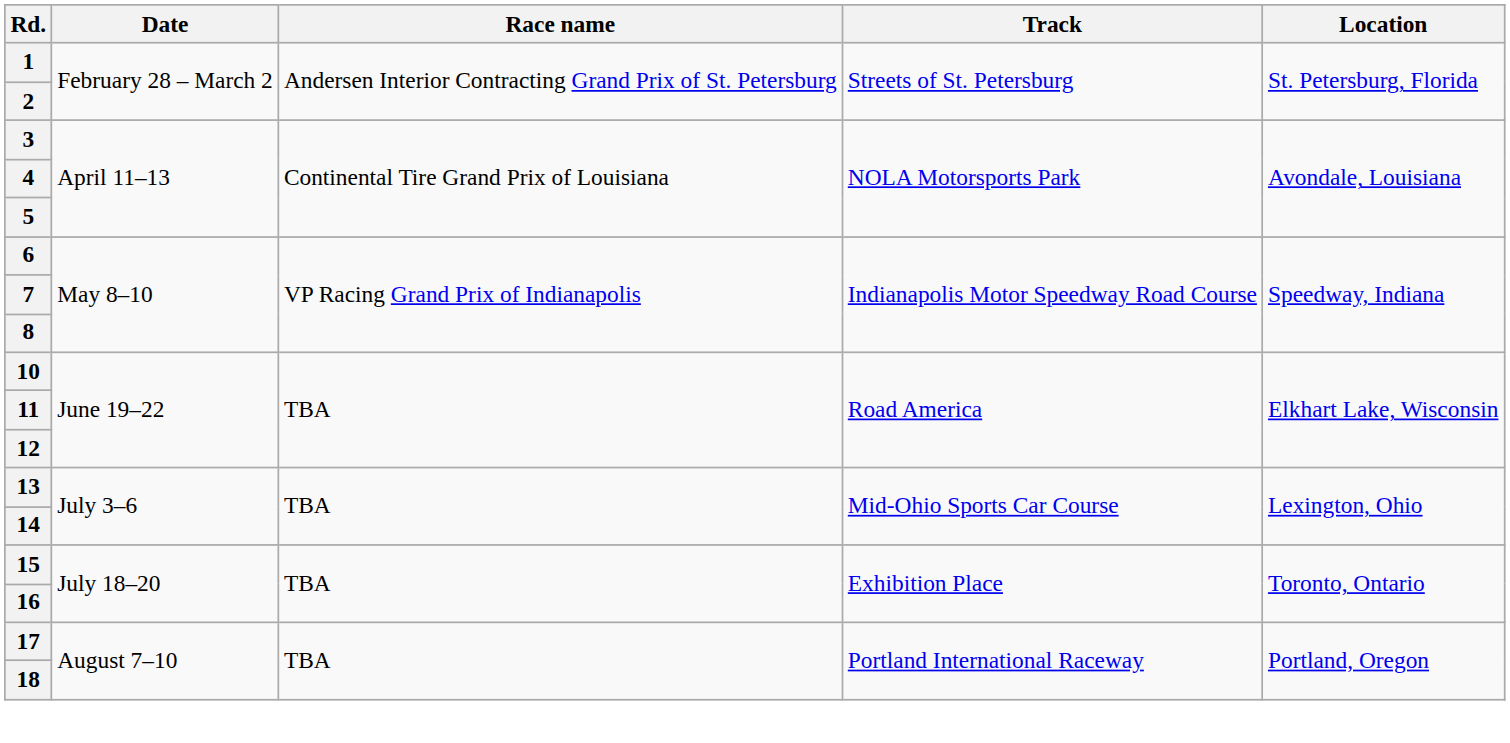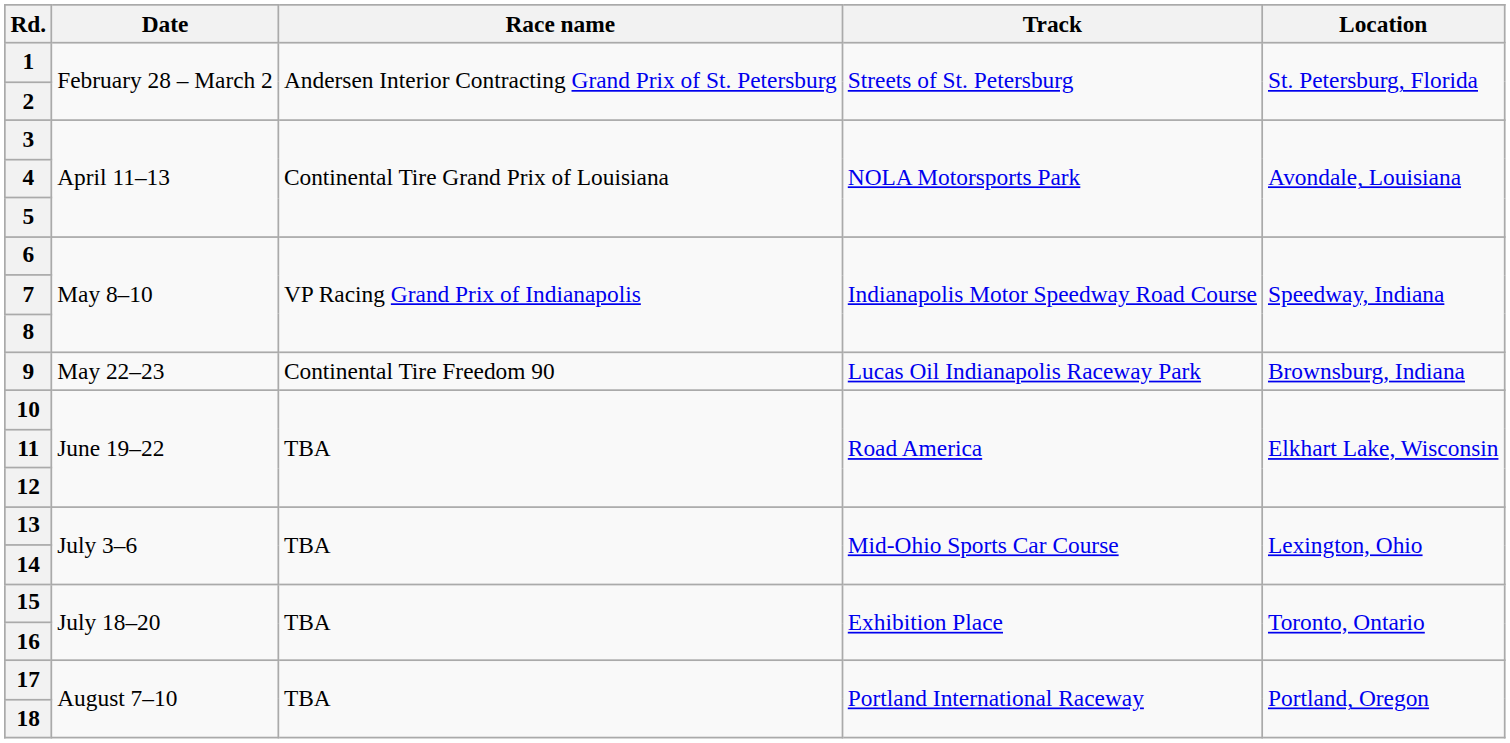+ row: 9 | May 22–23 | Continental Tire Freedom 90 | Lucas Oil Indianapolis Raceway Park | Brownsburg, Indiana
